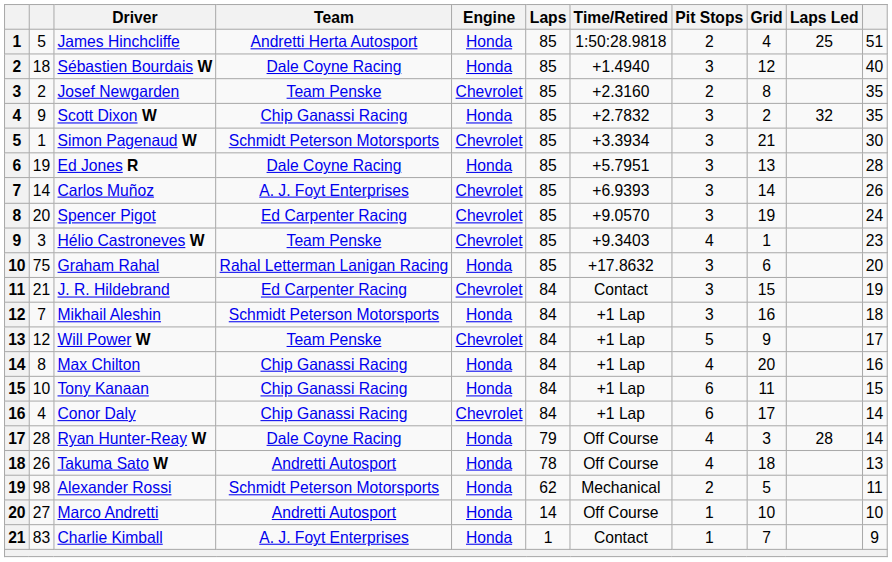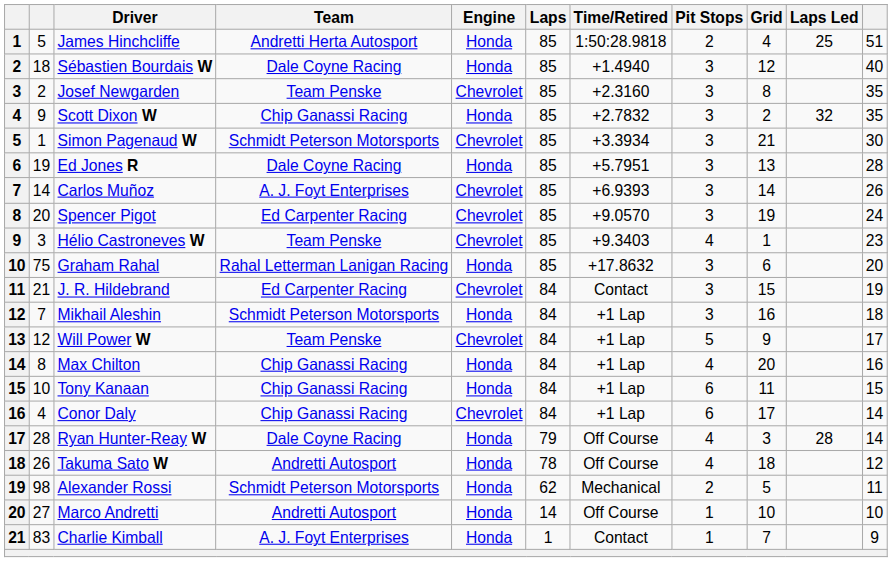Josef Newgarden | Pit Stops: 2 -> 3
Takuma Sato W | column 11: 13 -> 12
